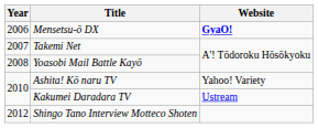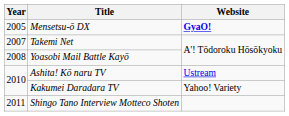Mensetsu-ō DX | Year: 2006 -> 2005
Ashita! Kō naru TV | Website: Yahoo! Variety -> Ustream
Kakumei Daradara TV | Website: Ustream -> Yahoo! Variety
Shingo Tano Interview Motteco Shoten | Year: 2012 -> 2011
